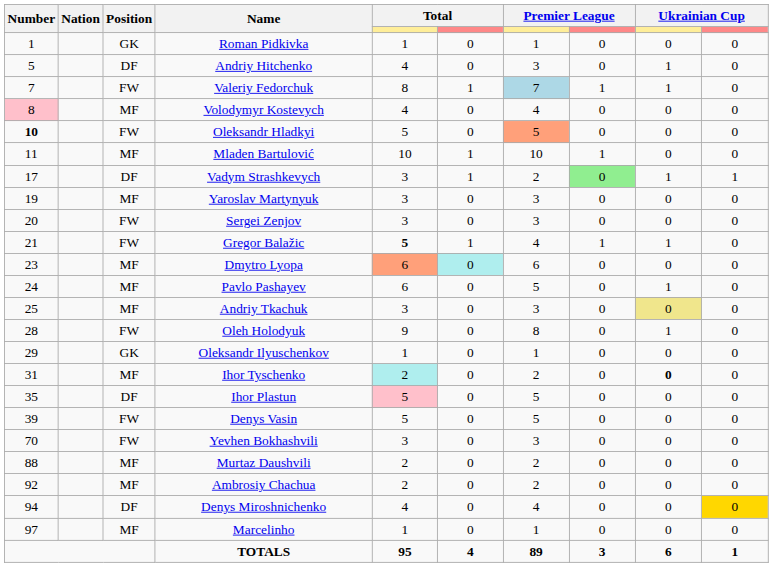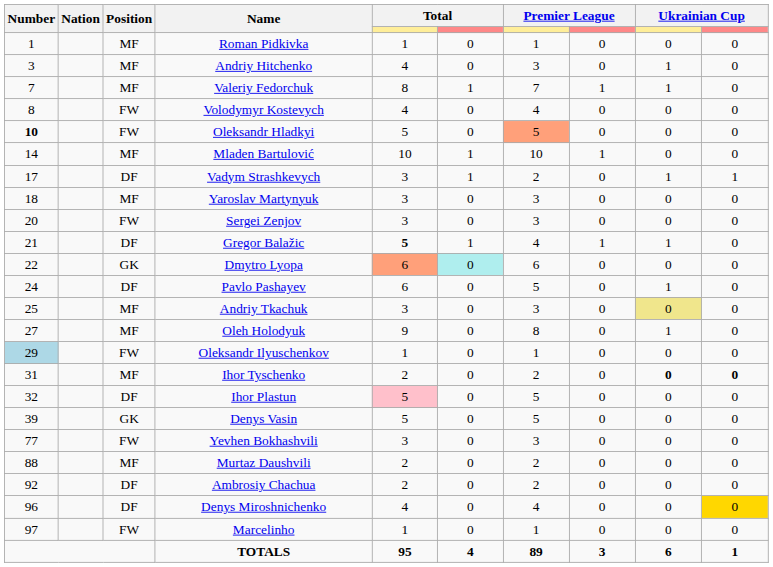Roman Pidkivka | Position: GK -> MF
Andriy Hitchenko | Number: 5 -> 3
Andriy Hitchenko | Position: DF -> MF
Valeriy Fedorchuk | Position: FW -> MF
Valeriy Fedorchuk | column 7: lightblue background -> no background
Volodymyr Kostevych | Number: pink background -> no background
Volodymyr Kostevych | Position: MF -> FW
Mladen Bartulović | Number: 11 -> 14
Vadym Strashkevych | column 8: lightgreen background -> no background
Yaroslav Martynyuk | Number: 19 -> 18
Gregor Balažic | Position: FW -> DF
Dmytro Lyopa | Number: 23 -> 22
Dmytro Lyopa | Position: MF -> GK
Pavlo Pashayev | Position: MF -> DF
Oleh Holodyuk | Number: 28 -> 27
Oleh Holodyuk | Position: FW -> MF
Oleksandr Ilyuschenkov | Number: no background -> lightblue background
Oleksandr Ilyuschenkov | Position: GK -> FW
Ihor Tyschenko | column 5: paleturquoise background -> no background
Ihor Tyschenko | column 10: normal -> bold
Ihor Plastun | Number: 35 -> 32
Denys Vasin | Position: FW -> GK
Yevhen Bokhashvili | Number: 70 -> 77
Ambrosiy Chachua | Position: MF -> DF
Denys Miroshnichenko | Number: 94 -> 96
Marcelinho | Position: MF -> FW
